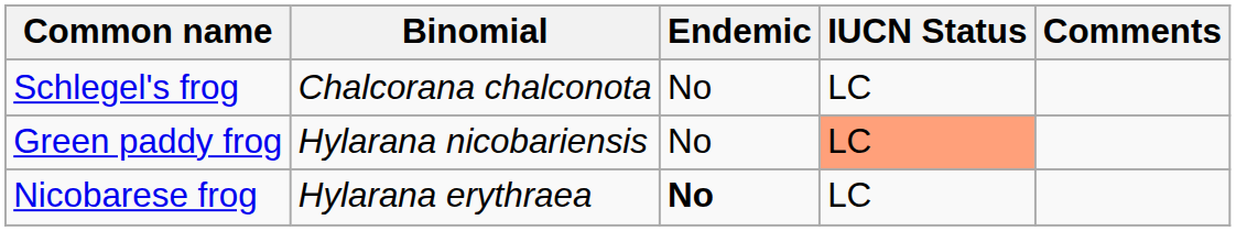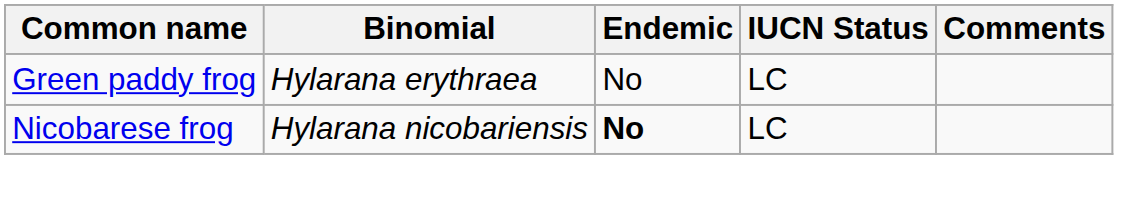- row: Schlegel's frog | Chalcorana chalconota | No | LC
Green paddy frog | Binomial: Hylarana nicobariensis -> Hylarana erythraea
Green paddy frog | IUCN Status: lightsalmon background -> no background
Nicobarese frog | Binomial: Hylarana erythraea -> Hylarana nicobariensis
